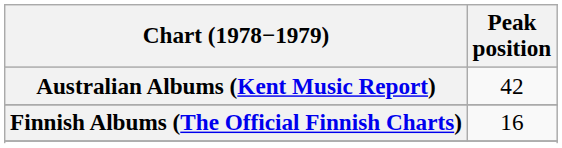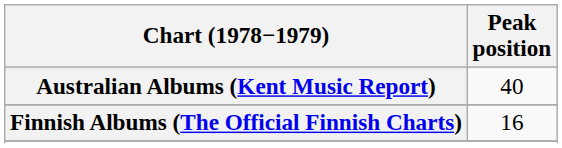Australian Albums (Kent Music Report) | Peak position: 42 -> 40
